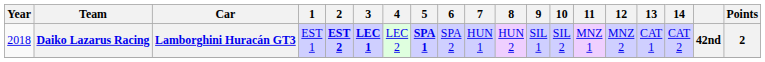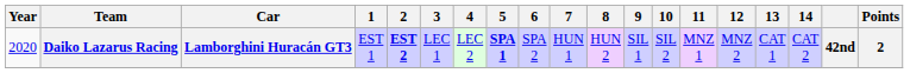Daiko Lazarus Racing | Year: 2018 -> 2020
Daiko Lazarus Racing | 3: bold -> normal
